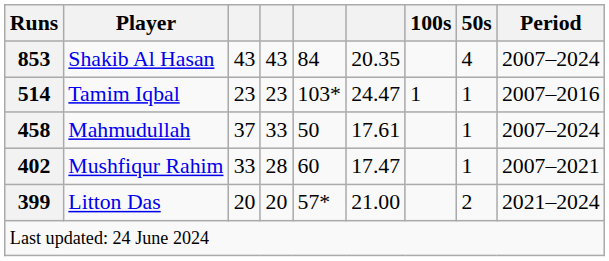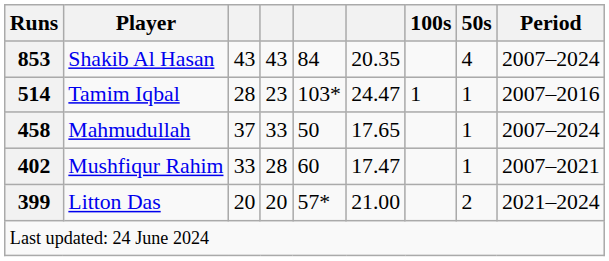Tamim Iqbal | column 3: 23 -> 28
Mahmudullah | column 6: 17.61 -> 17.65
